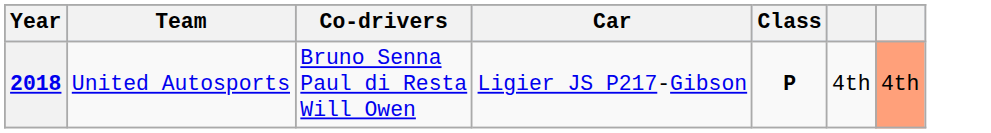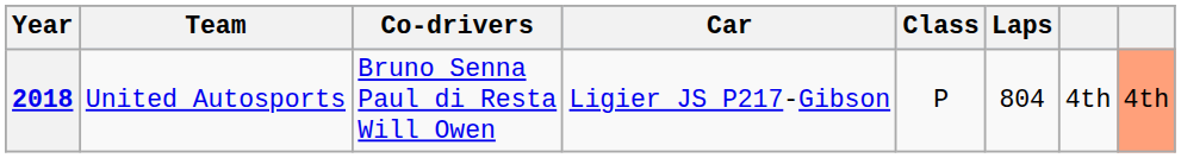+ column: Laps | 804
2018 | Class: bold -> normal
